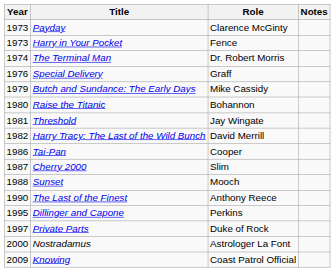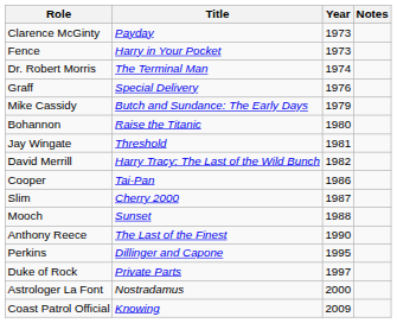columns swapped: Year <-> Role
